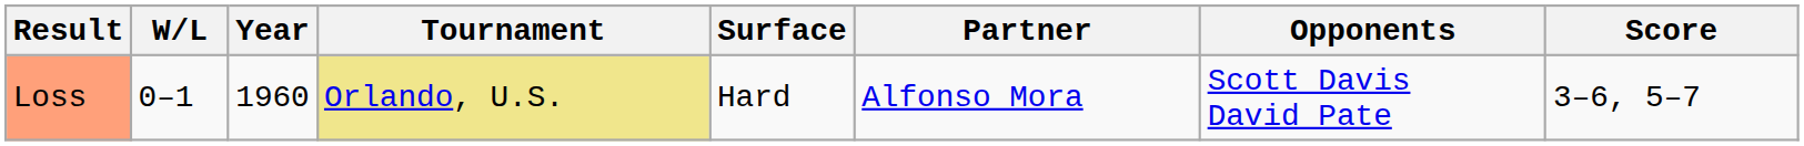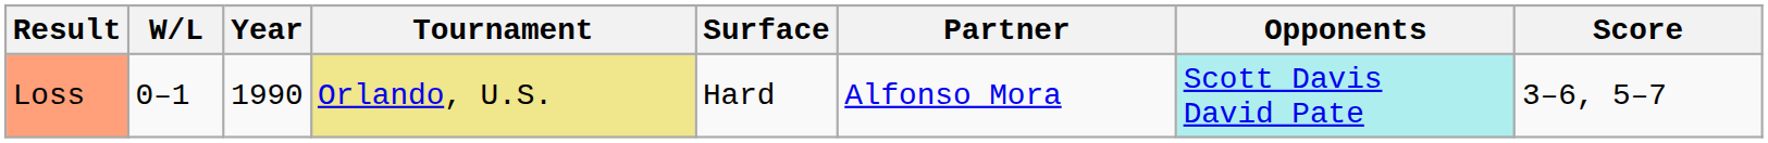Loss | Year: 1960 -> 1990
Loss | Opponents: no background -> paleturquoise background
